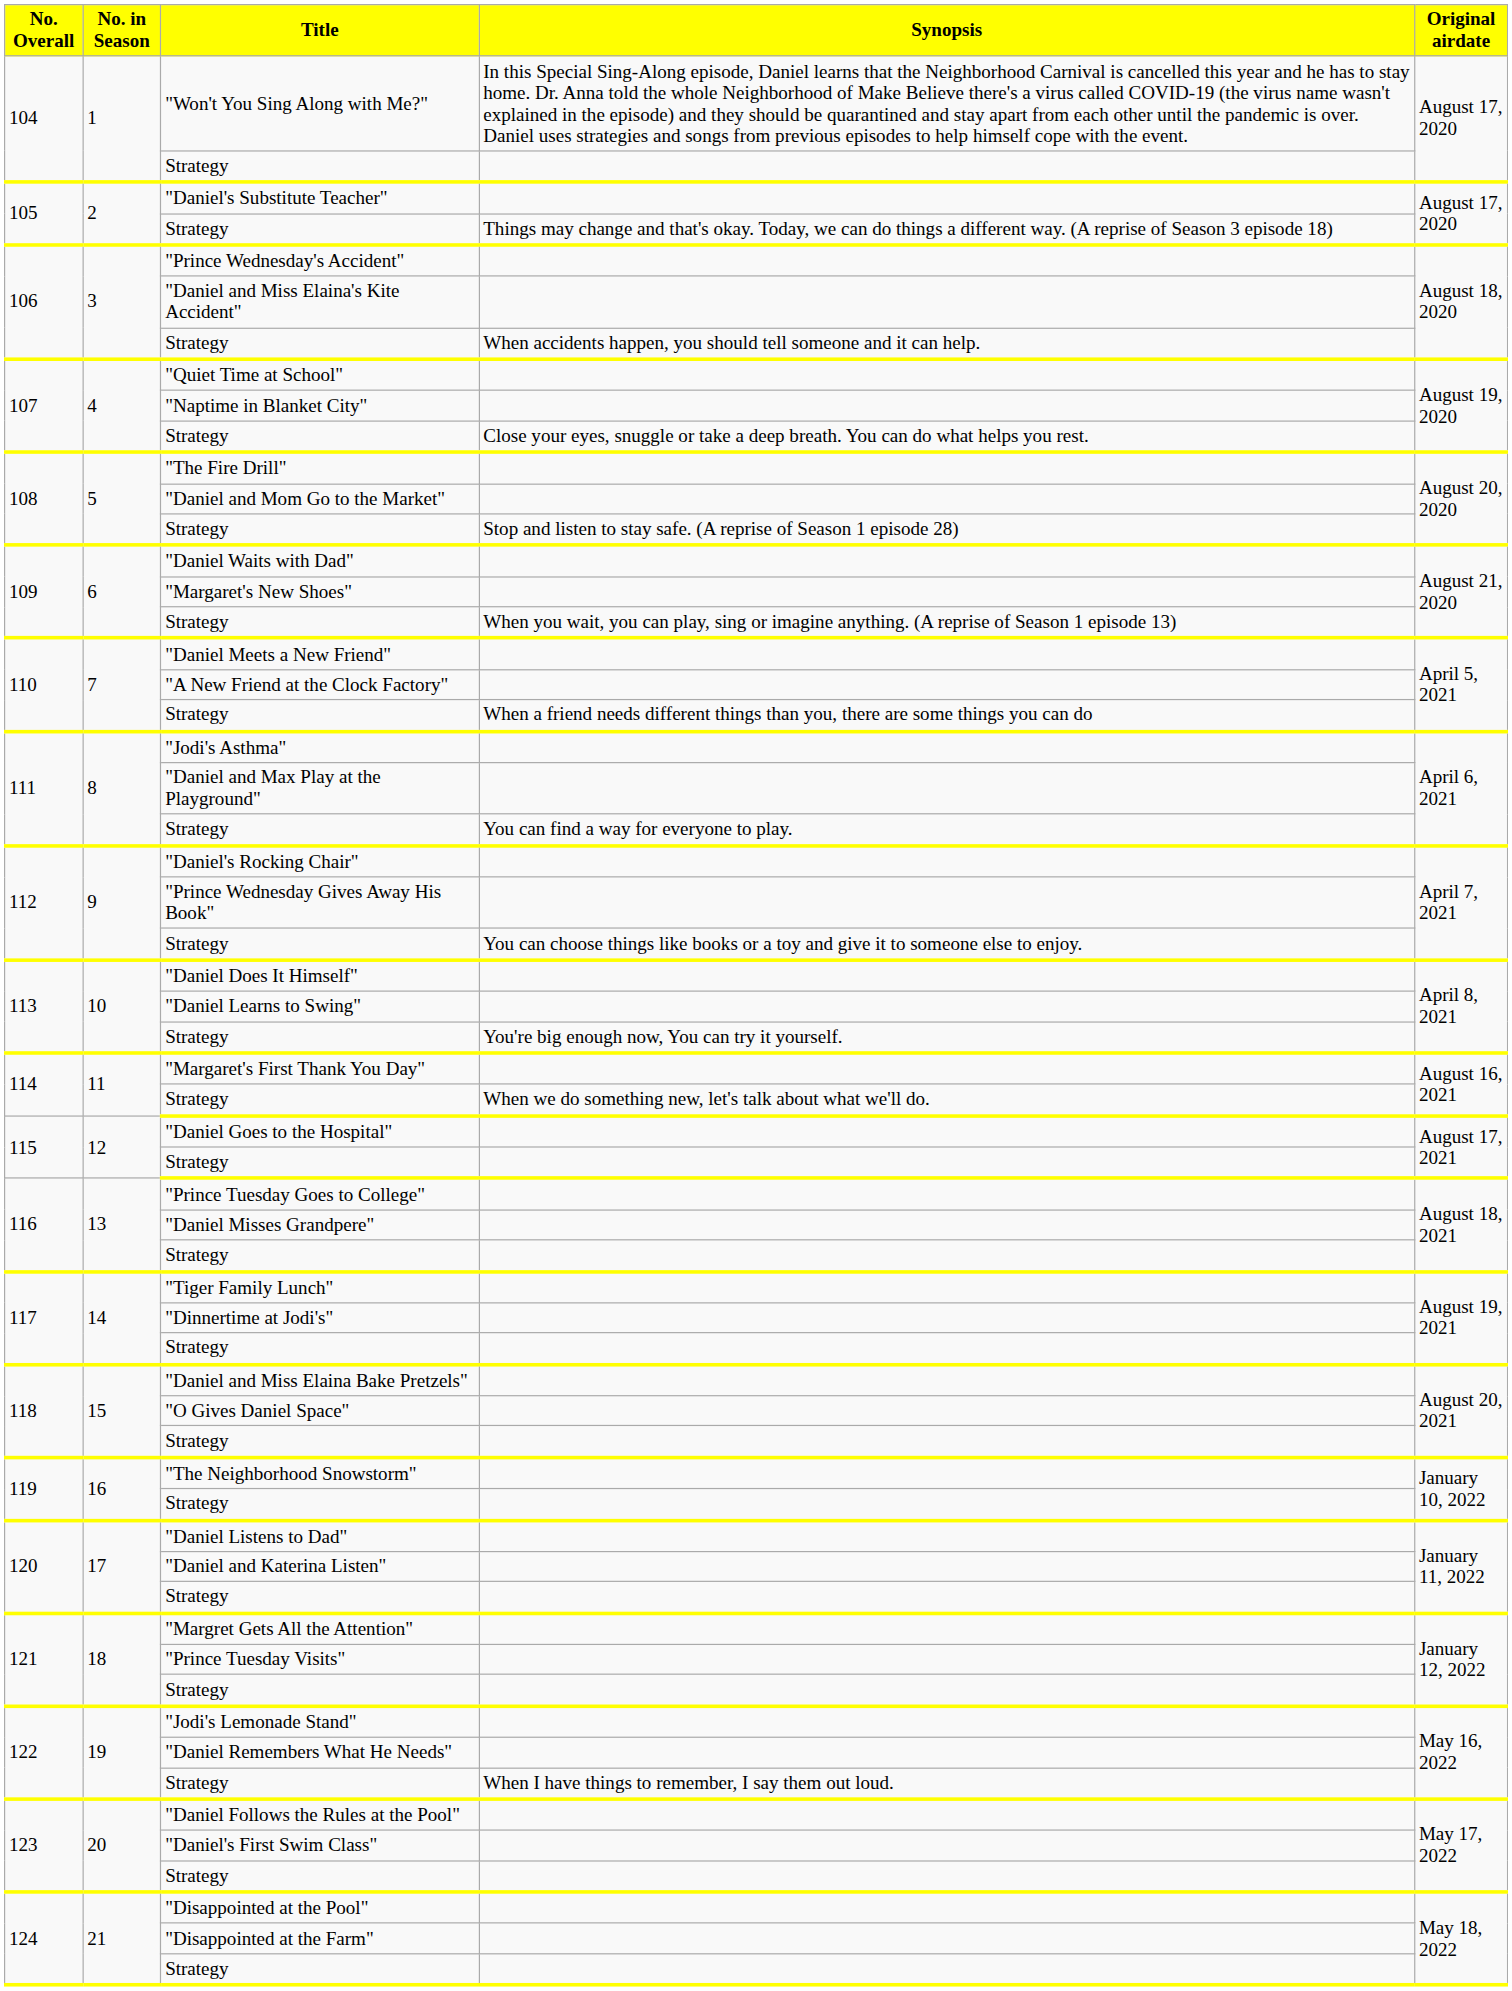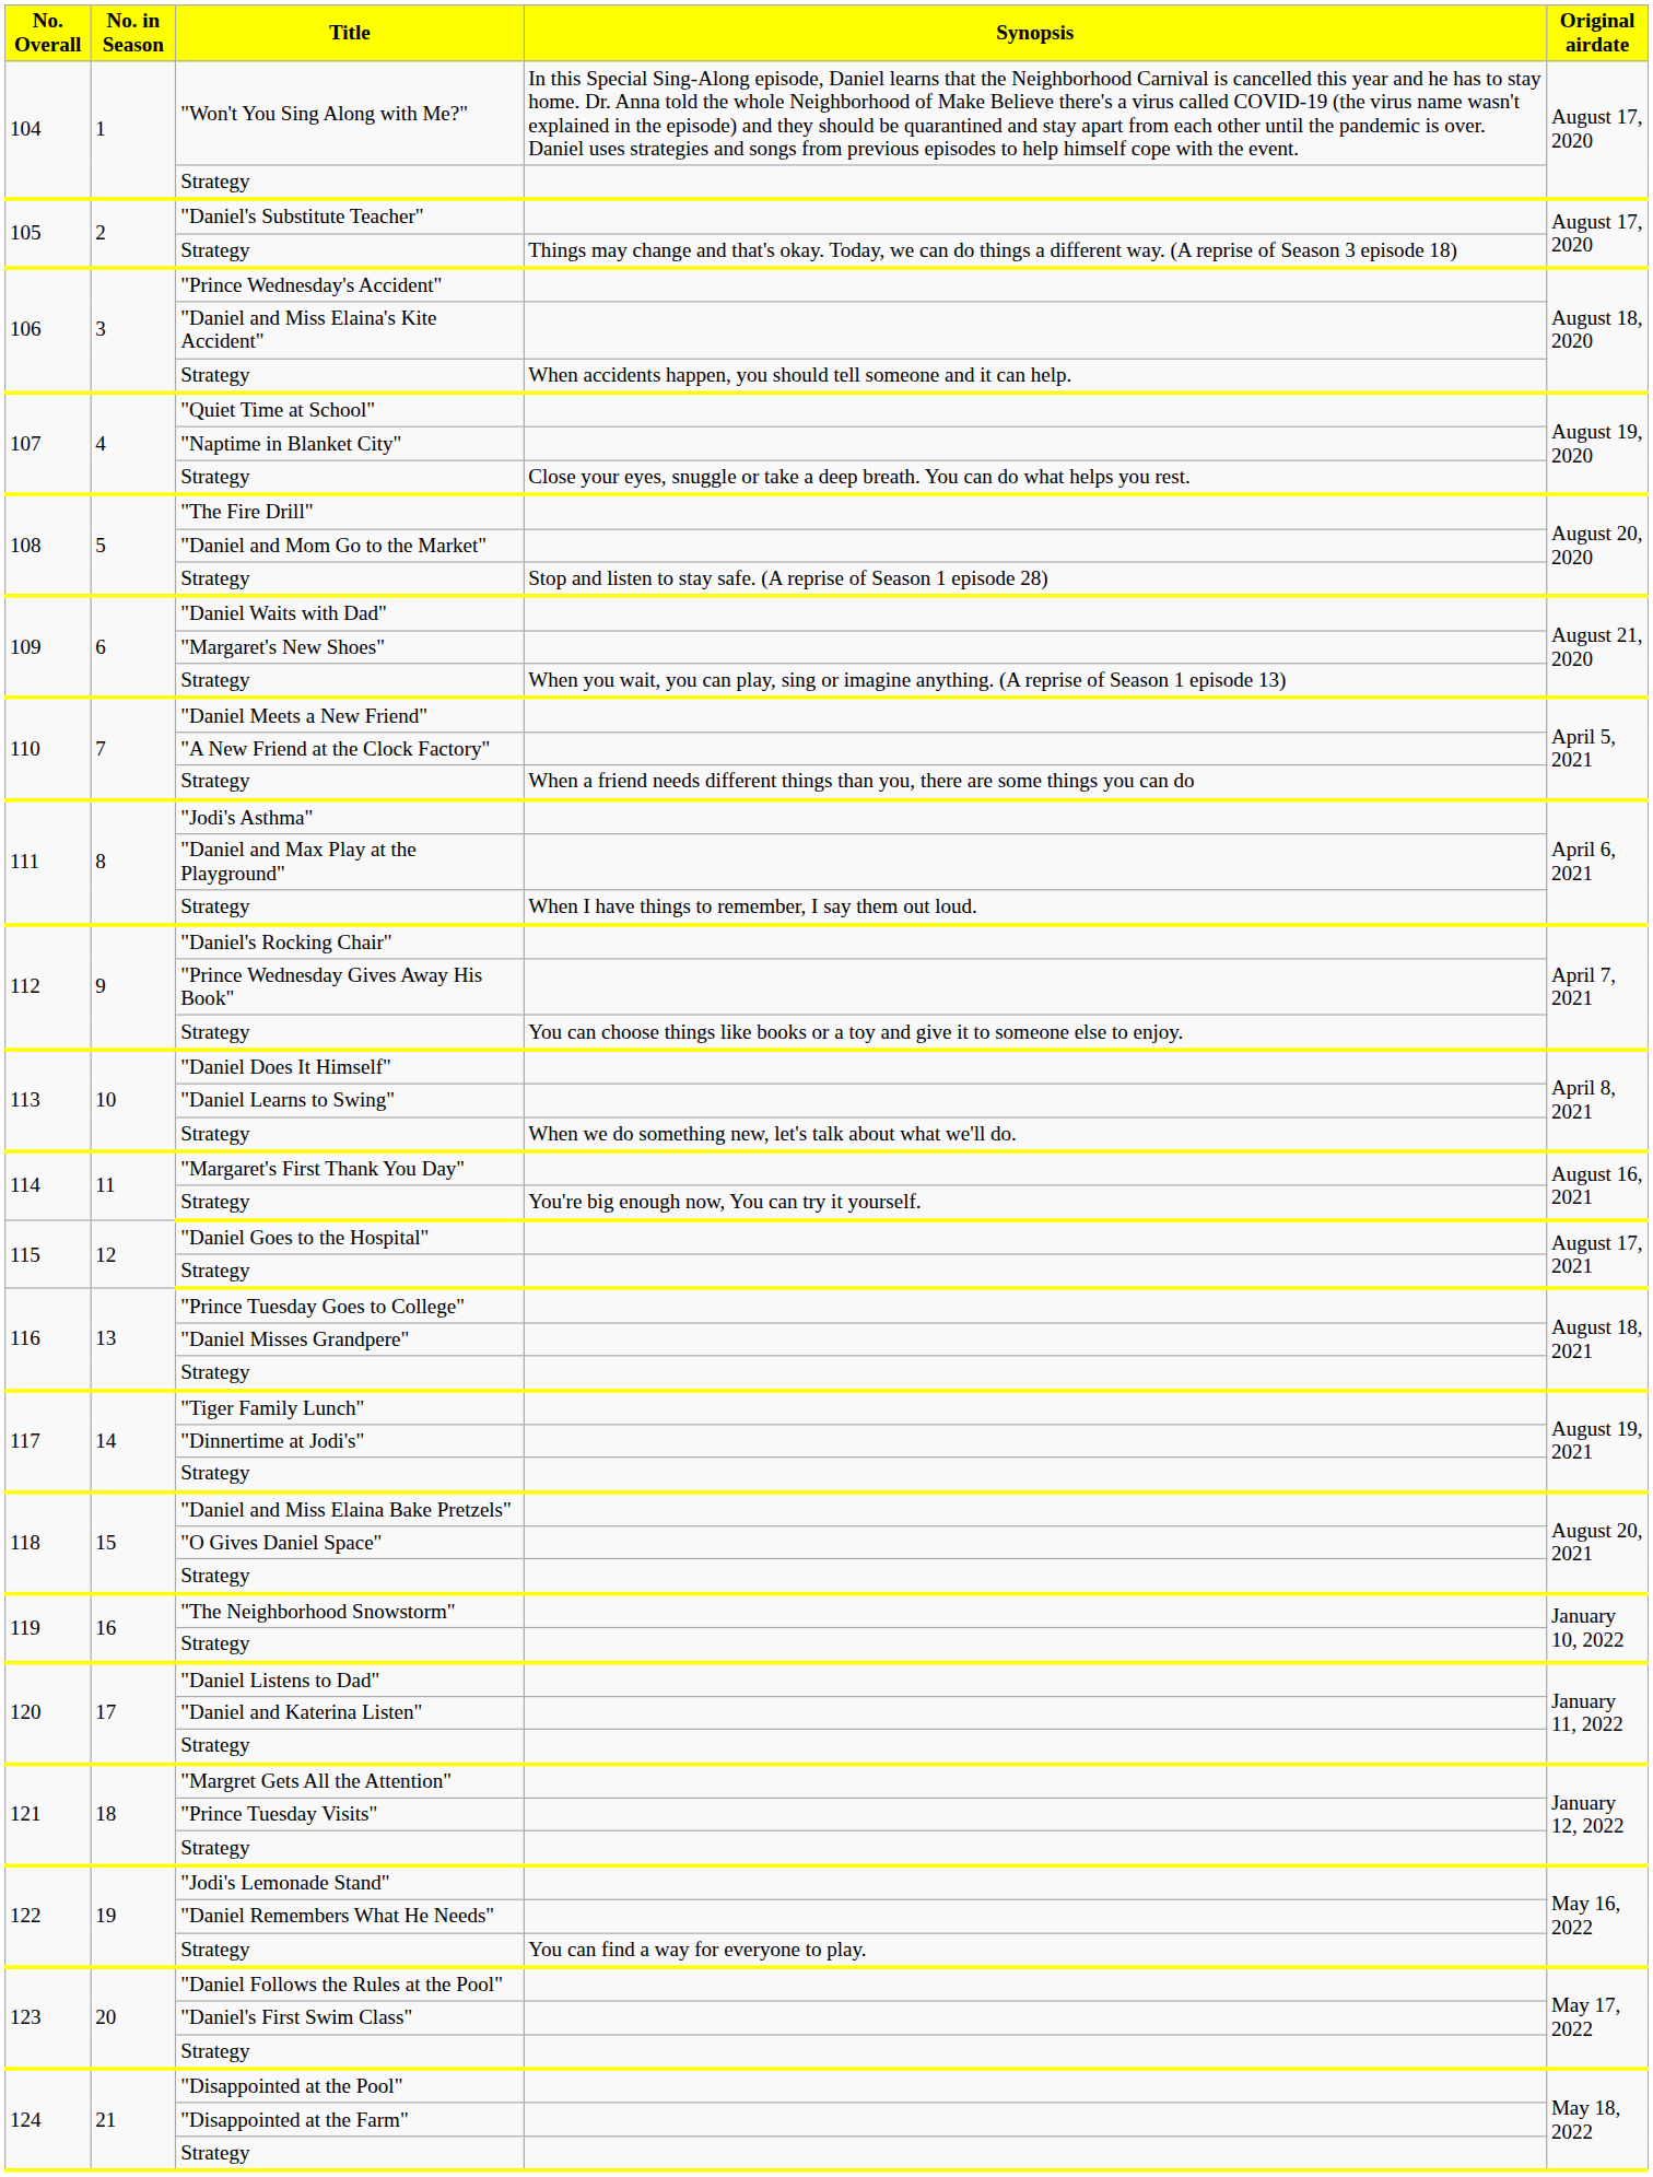111 / Strategy | Synopsis: You can find a way for everyone to play. -> When I have things to remember, I say them out loud.
113 / Strategy | Synopsis: You're big enough now, You can try it yourself. -> When we do something new, let's talk about what we'll do.
114 / Strategy | Synopsis: When we do something new, let's talk about what we'll do. -> You're big enough now, You can try it yourself.
122 / Strategy | Synopsis: When I have things to remember, I say them out loud. -> You can find a way for everyone to play.
